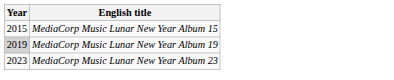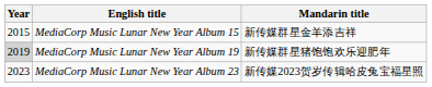+ column: Mandarin title | 新传媒群星金羊添吉祥 | 新传媒群星猪饱饱欢乐迎肥年 | 新传媒2023贺岁传辑哈皮兔宝福星照
